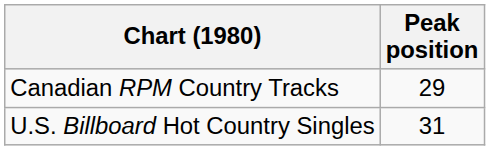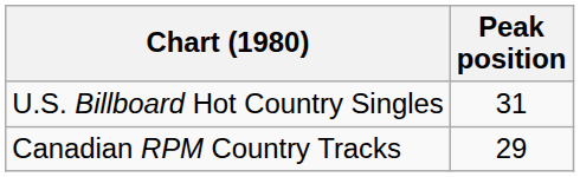rows swapped: U.S. Billboard Hot Country Singles <-> Canadian RPM Country Tracks
